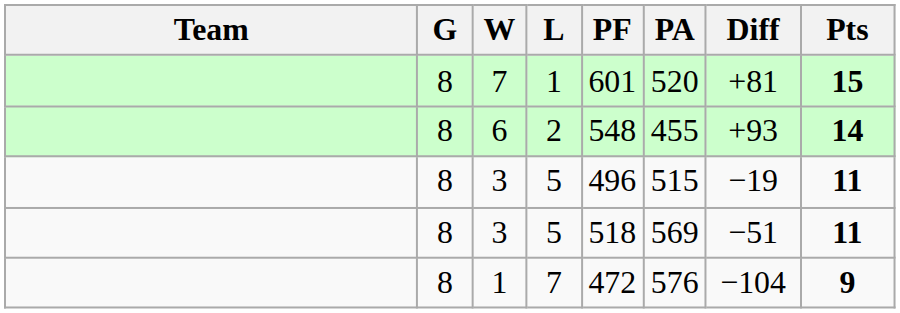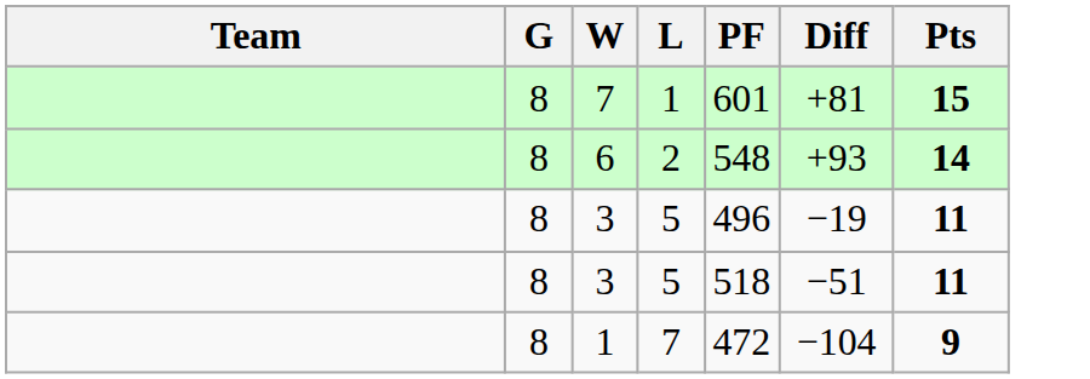- column: PA | 520 | 455 | 515 | 569 | 576
